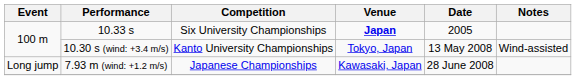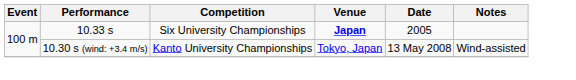- row: Long jump | 7.93 m (wind: +1.2 m/s) | Japanese Championships | Kawasaki, Japan | 28 June 2008
